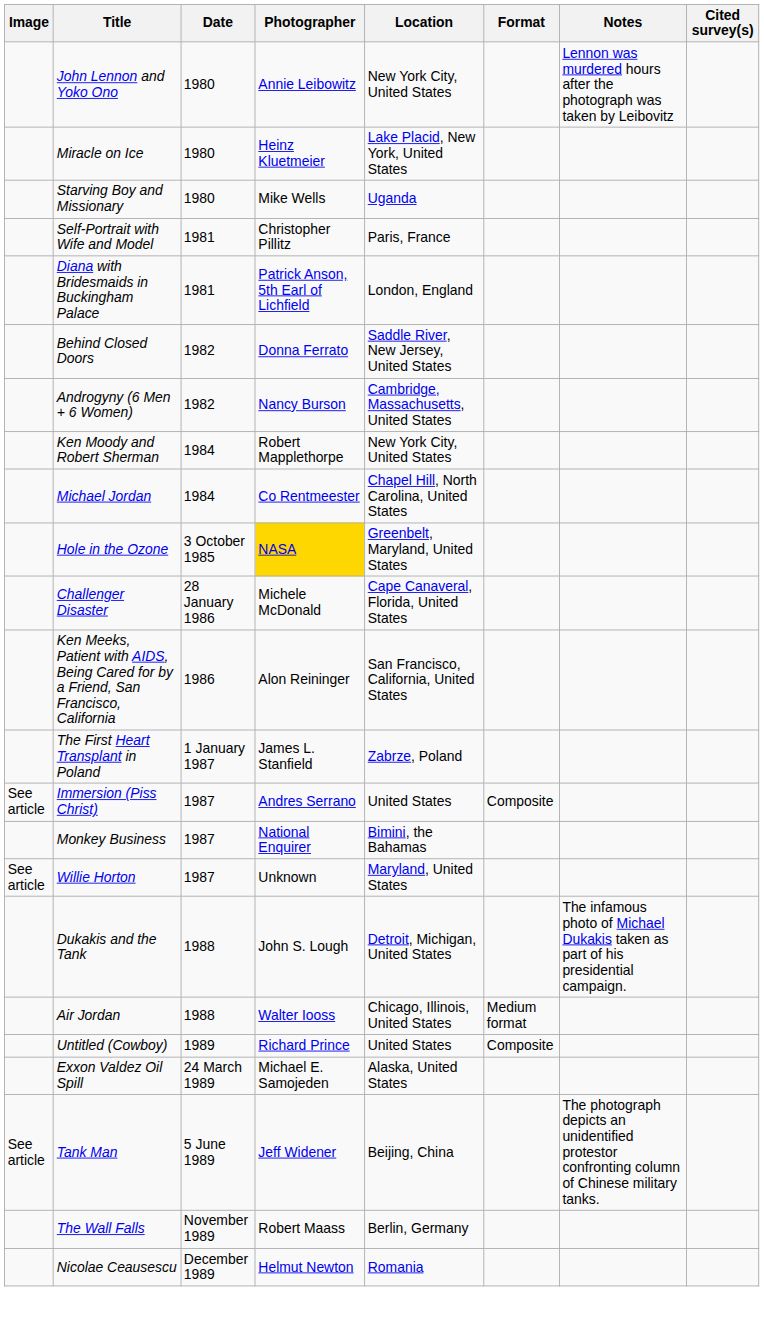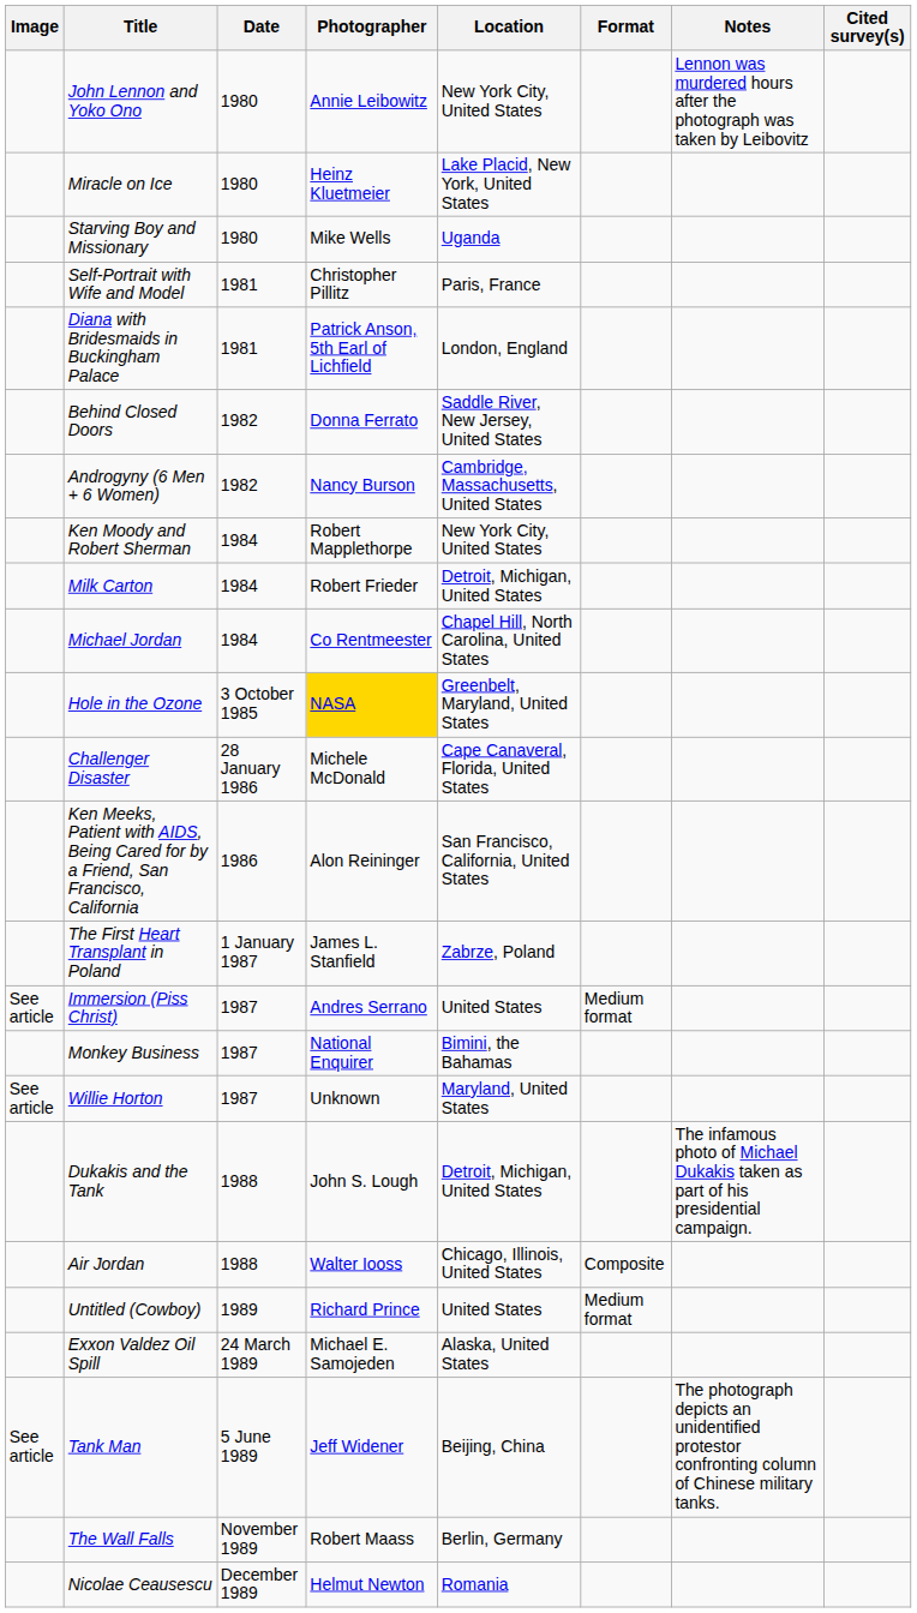+ row: Milk Carton | 1984 | Robert Frieder | Detroit, Michigan, United States
Immersion (Piss Christ) | Format: Composite -> Medium format
Air Jordan | Format: Medium format -> Composite
Untitled (Cowboy) | Format: Composite -> Medium format
